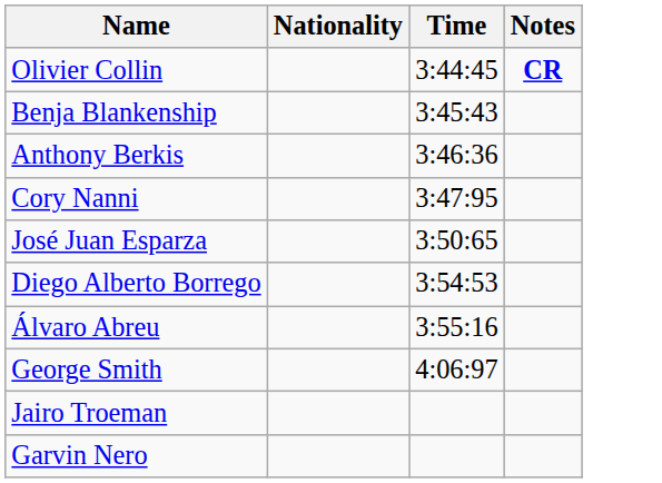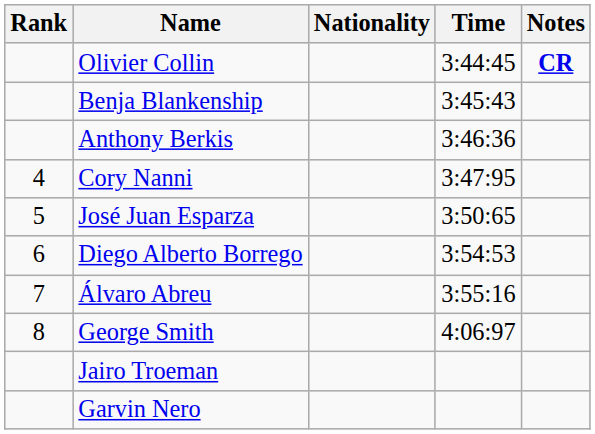+ column: Rank | 4 | 5 | 6 | 7 | 8
